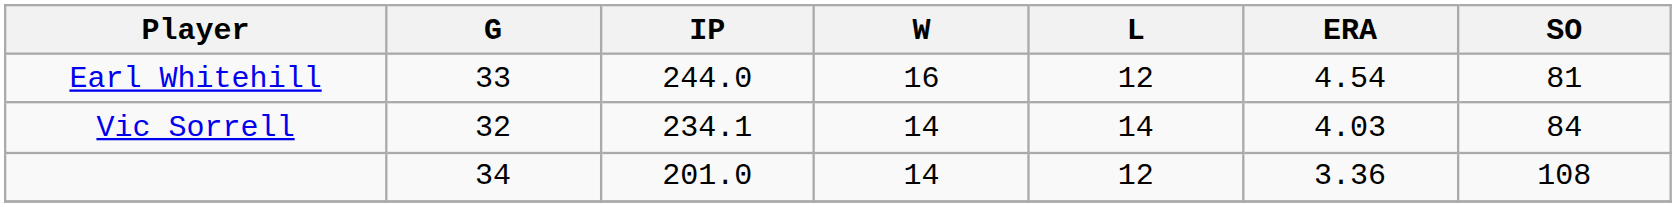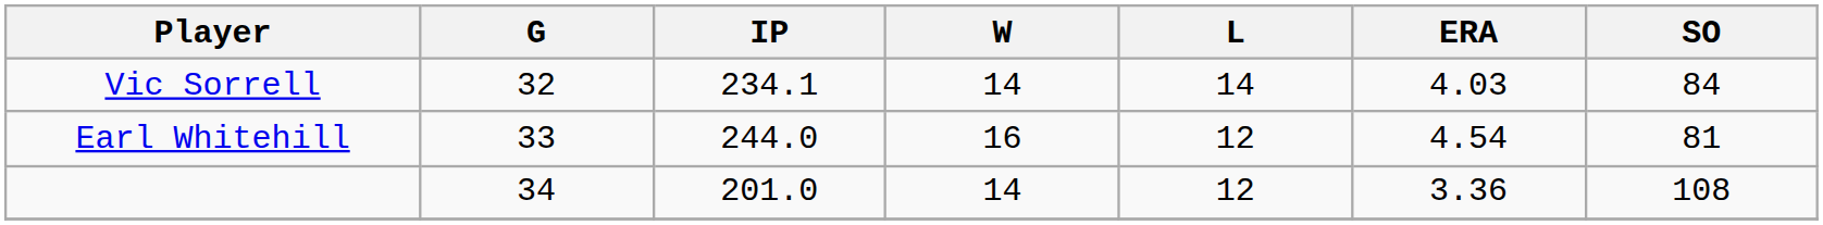rows swapped: Earl Whitehill <-> Vic Sorrell
